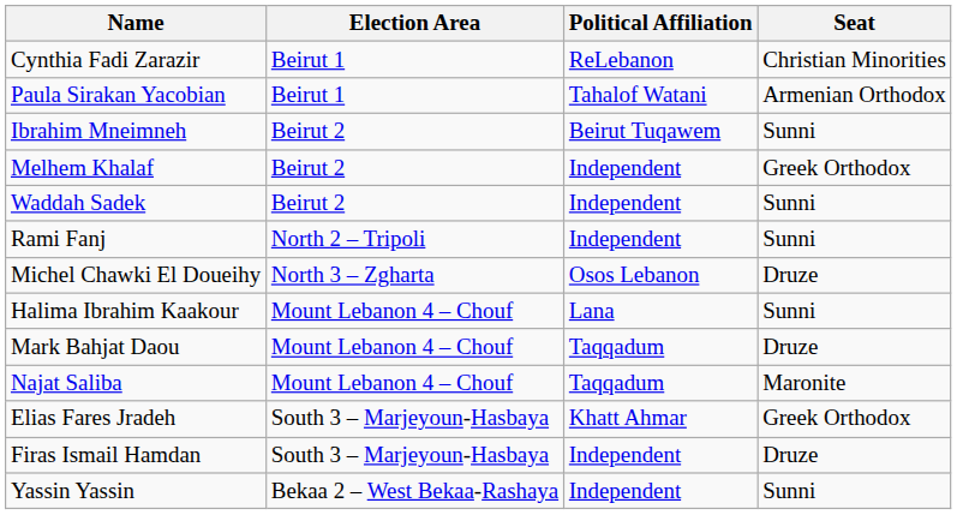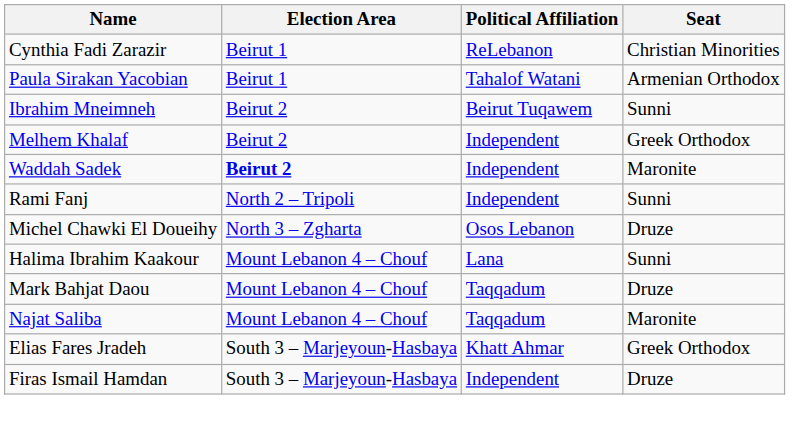Waddah Sadek | Election Area: normal -> bold
Waddah Sadek | Seat: Sunni -> Maronite
- row: Yassin Yassin | Bekaa 2 – West Bekaa-Rashaya | Independent | Sunni
